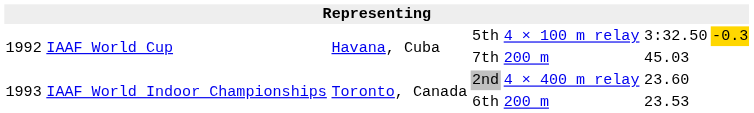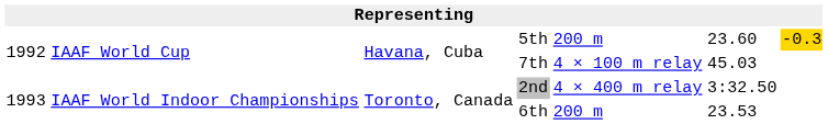5th | column 5: 4 × 100 m relay -> 200 m
5th | column 6: 3:32.50 -> 23.60
7th | column 5: 200 m -> 4 × 100 m relay
2nd | column 6: 23.60 -> 3:32.50
